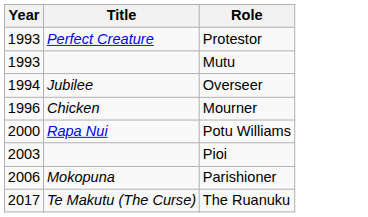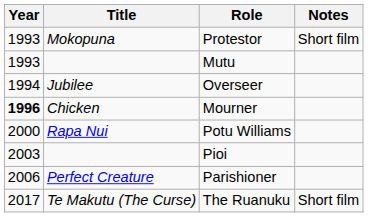+ column: Notes | Short film | Short film
Protestor | Title: Perfect Creature -> Mokopuna
Mourner | Year: normal -> bold
Parishioner | Title: Mokopuna -> Perfect Creature
